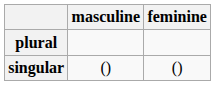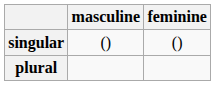rows swapped: singular <-> plural
